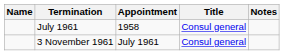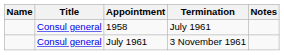columns swapped: Title <-> Termination
